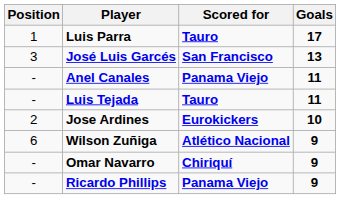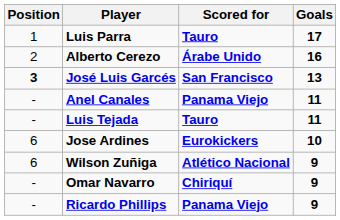+ row: 2 | Alberto Cerezo | Árabe Unido | 16
José Luis Garcés | Position: normal -> bold
Jose Ardines | Position: 2 -> 6
